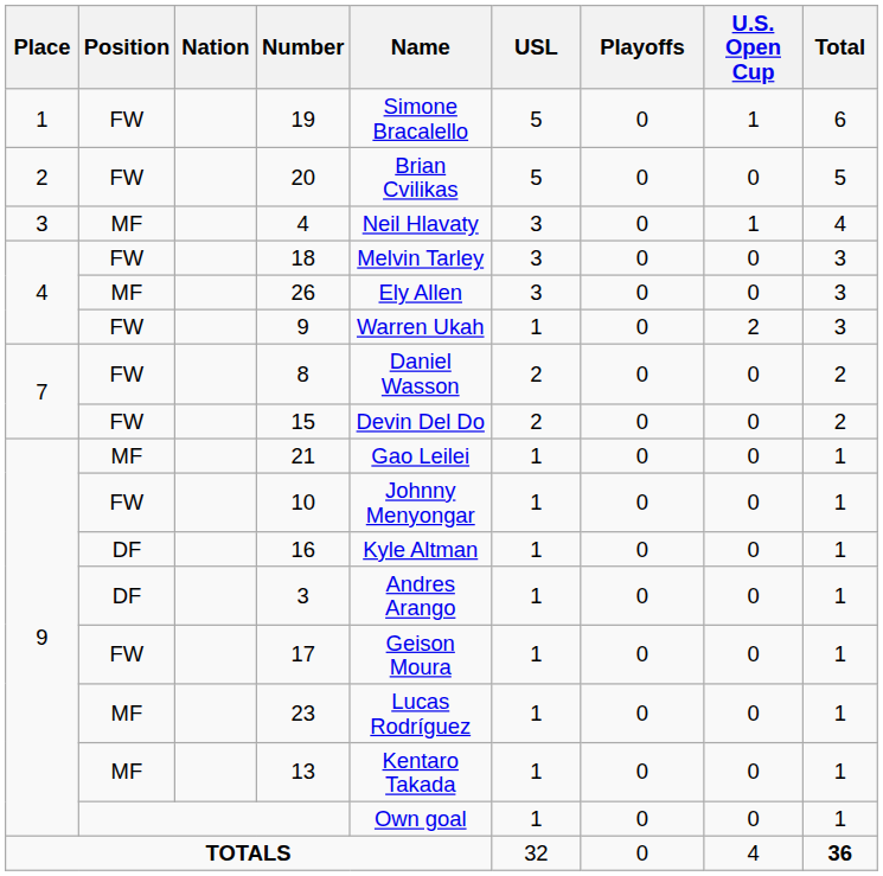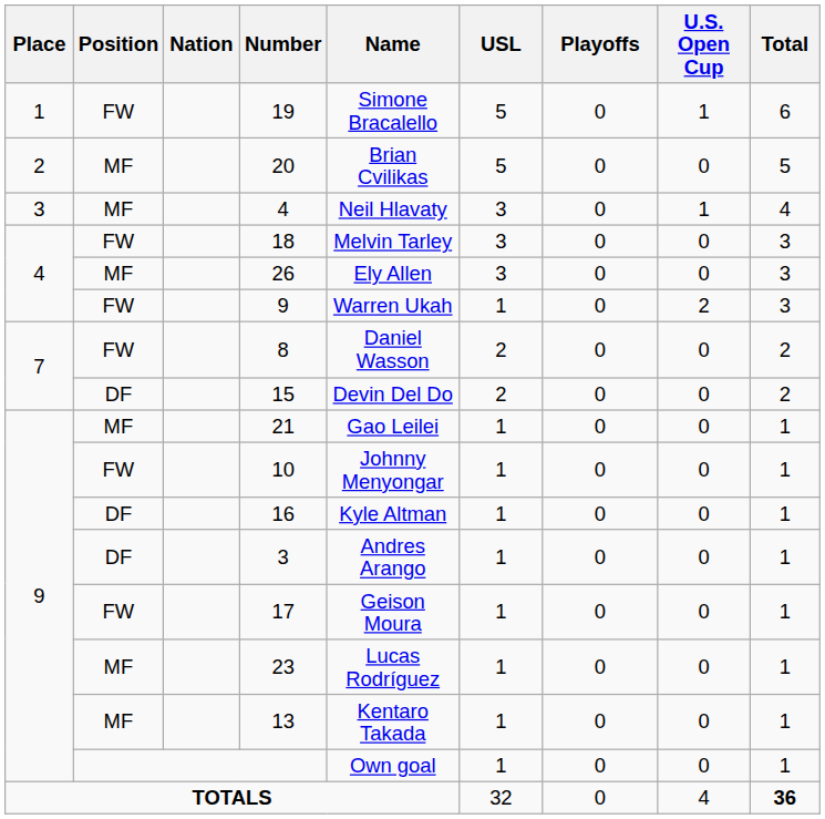20 | Position: FW -> MF
15 | Position: FW -> DF
